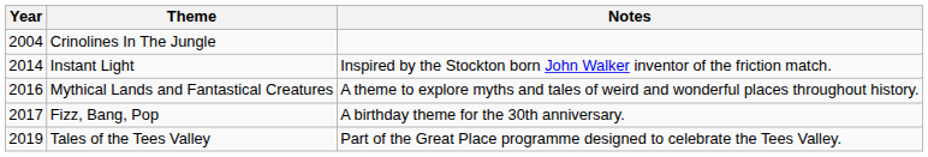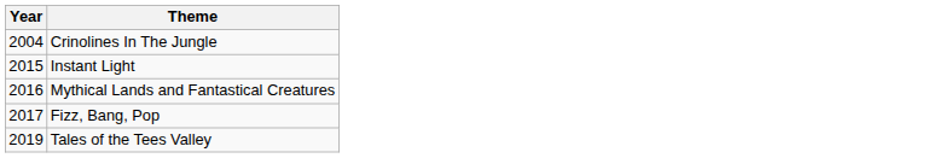- column: Notes | Inspired by the Stockton born John Walker inventor of the friction match. | A theme to explore myths and tales of weird and wonderful places throughout history. | A birthday theme for the 30th anniversary. | Part of the Great Place programme designed to celebrate the Tees Valley.
Instant Light | Year: 2014 -> 2015
